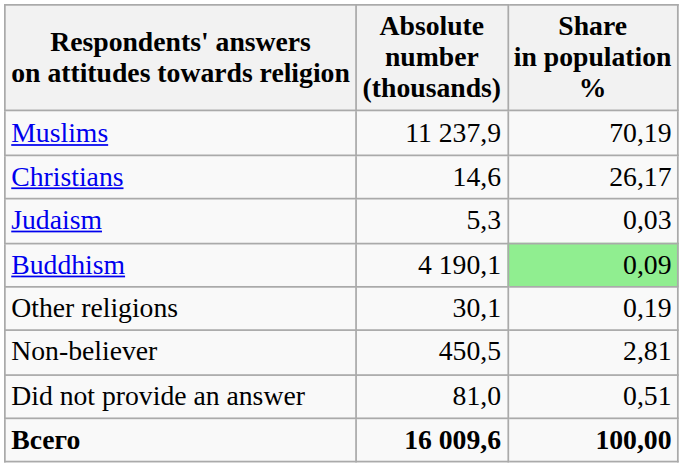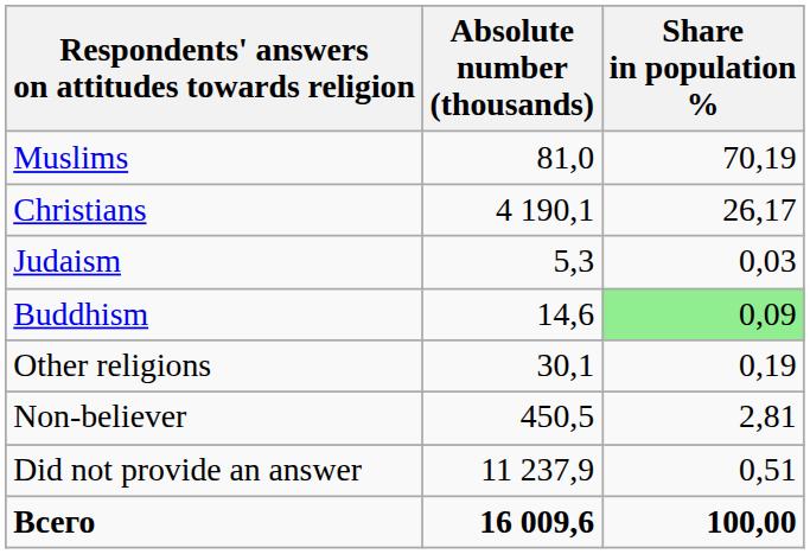Muslims | Absolute number (thousands): 11 237,9 -> 81,0
Christians | Absolute number (thousands): 14,6 -> 4 190,1
Buddhism | Absolute number (thousands): 4 190,1 -> 14,6
Did not provide an answer | Absolute number (thousands): 81,0 -> 11 237,9
